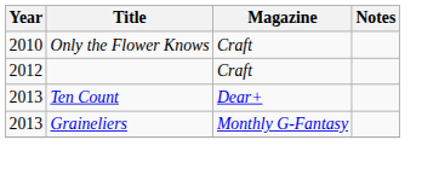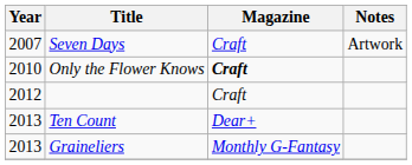+ row: 2007 | Seven Days | Craft | Artwork
Only the Flower Knows | Magazine: normal -> bold
